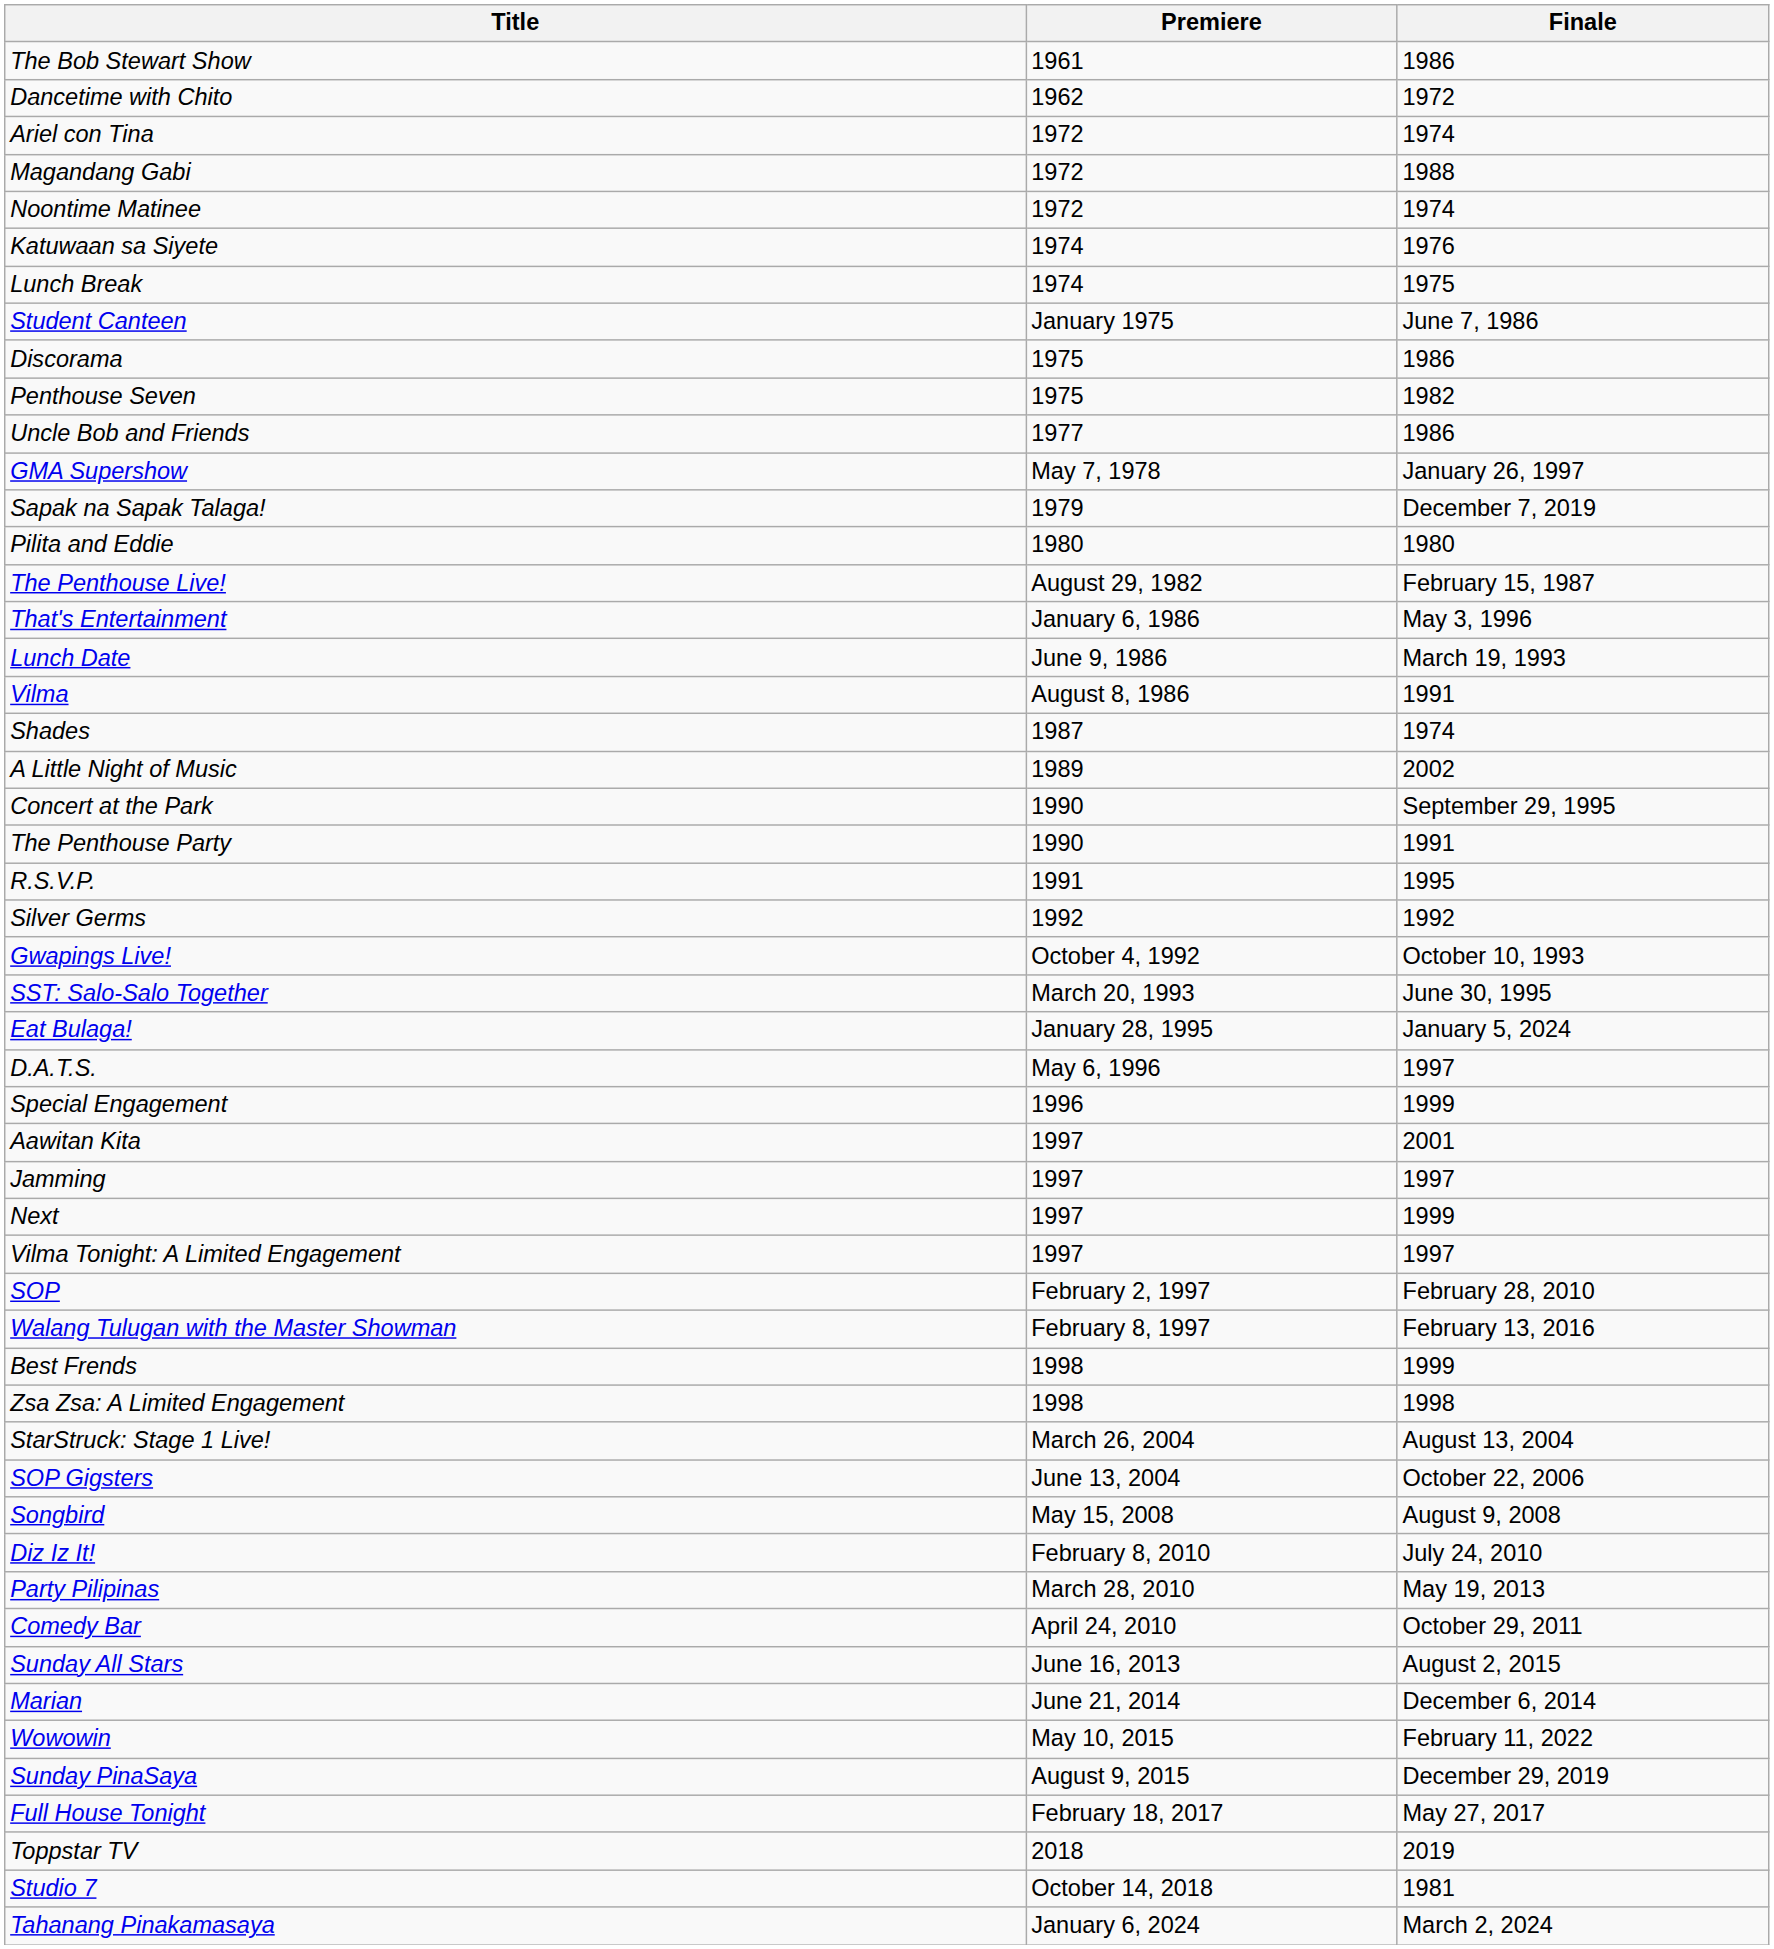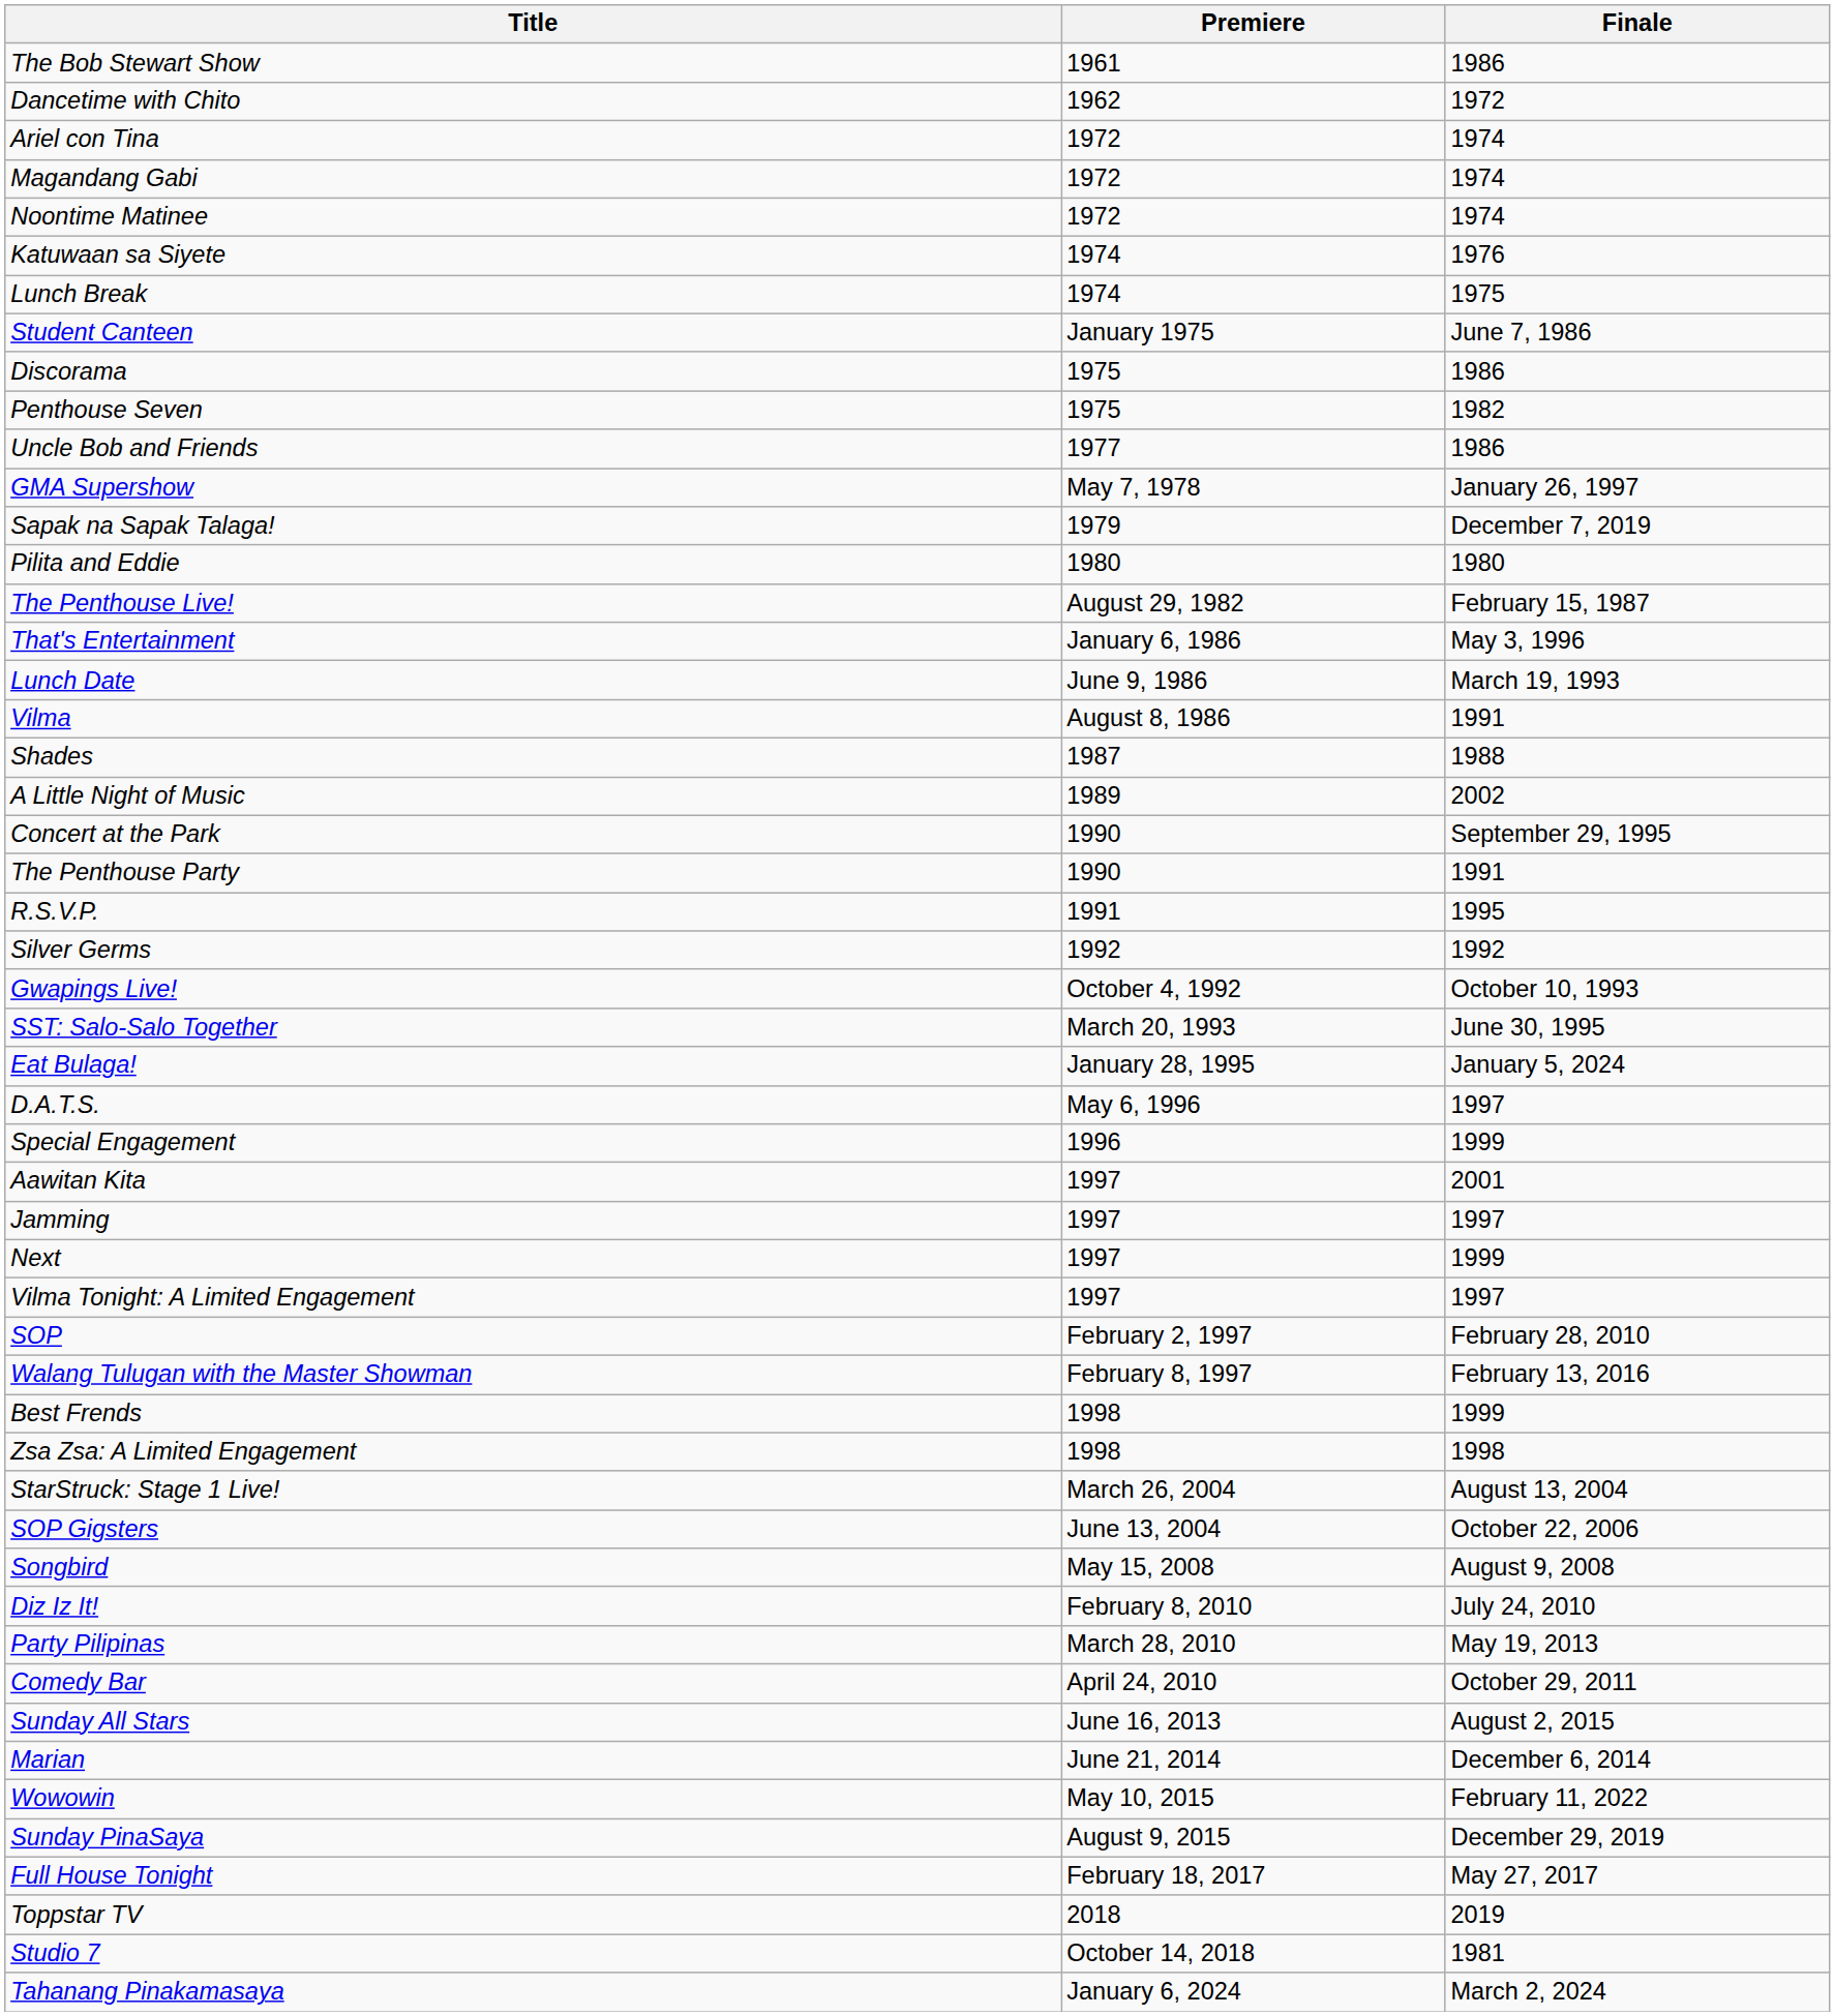Magandang Gabi | Finale: 1988 -> 1974
Shades | Finale: 1974 -> 1988
